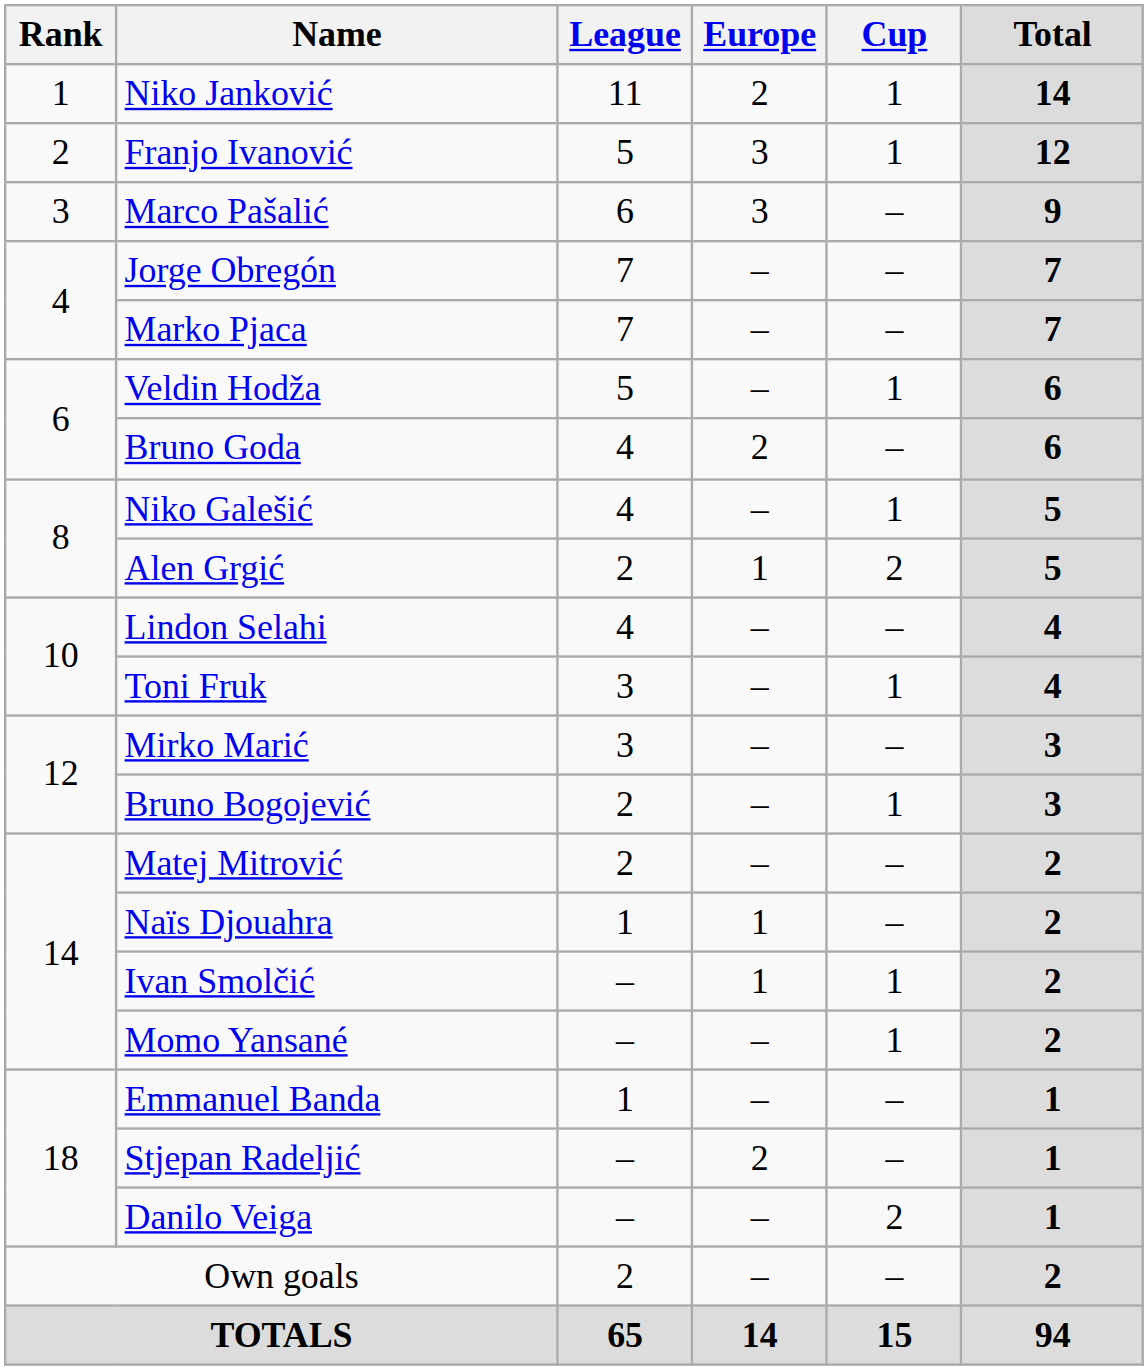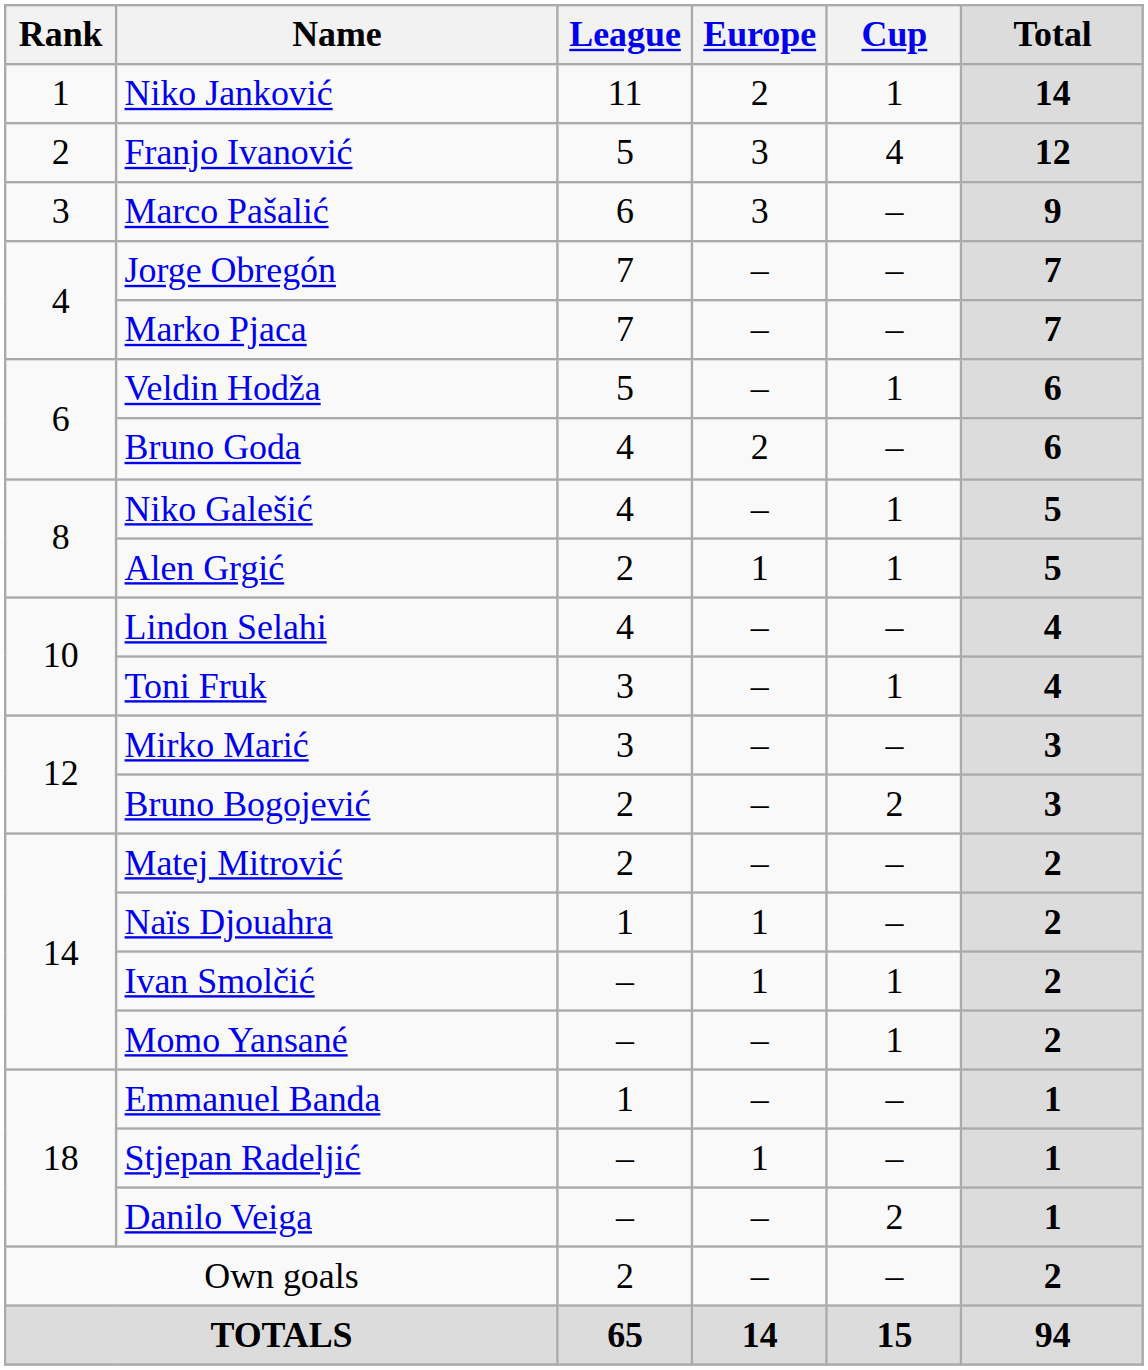Franjo Ivanović | Cup: 1 -> 4
Alen Grgić | Cup: 2 -> 1
Bruno Bogojević | Cup: 1 -> 2
Stjepan Radeljić | Europe: 2 -> 1
